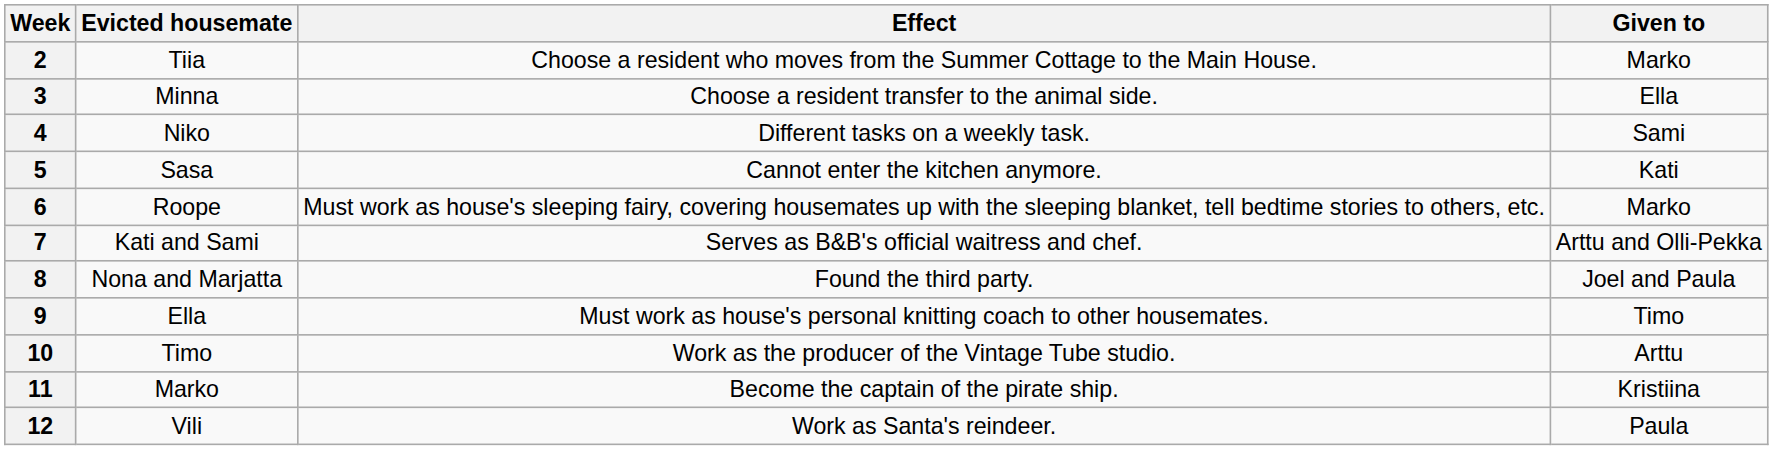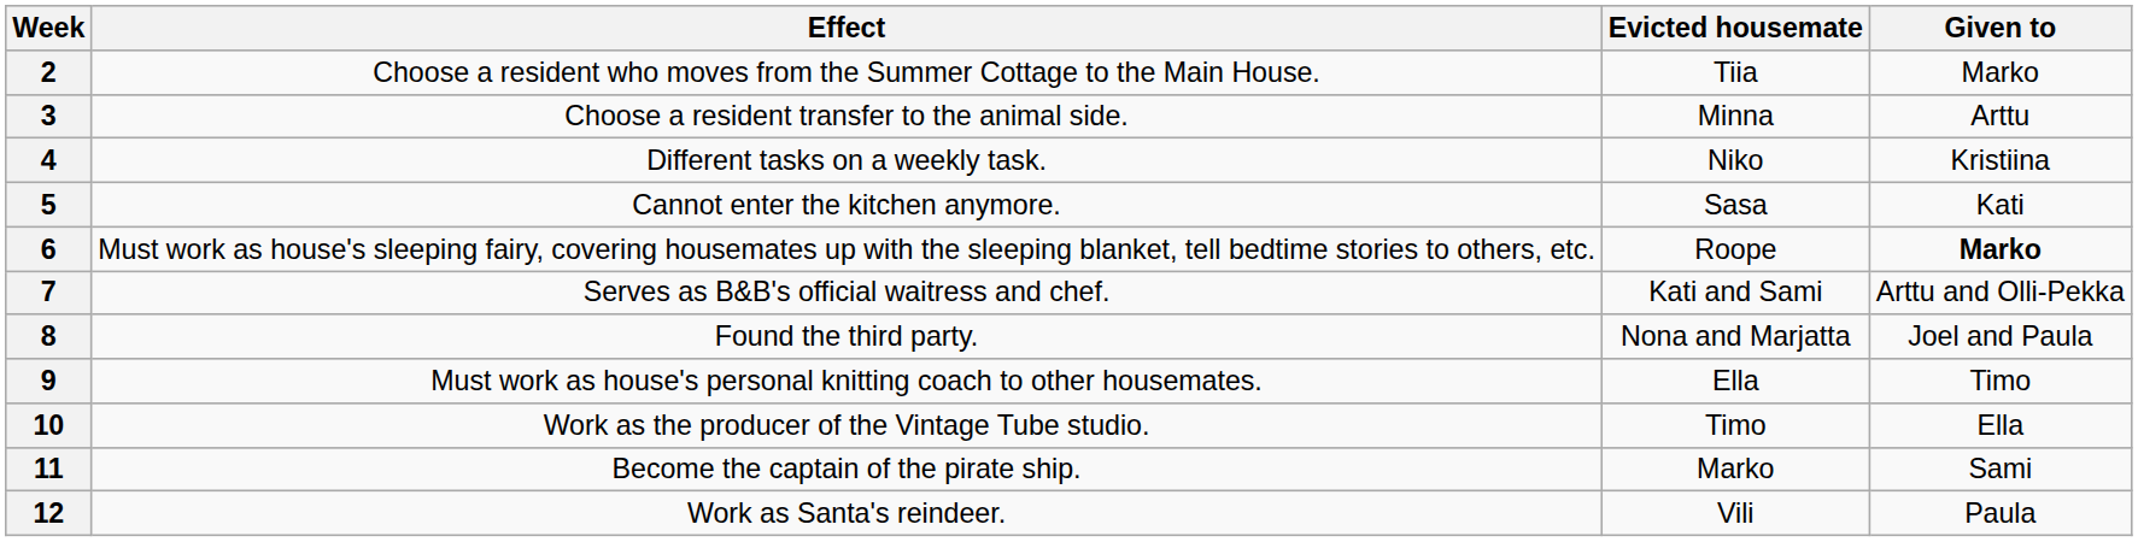columns swapped: Evicted housemate <-> Effect
3 | Given to: Ella -> Arttu
4 | Given to: Sami -> Kristiina
6 | Given to: normal -> bold
10 | Given to: Arttu -> Ella
11 | Given to: Kristiina -> Sami
